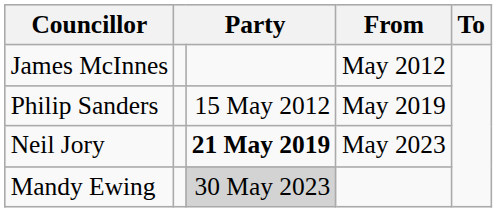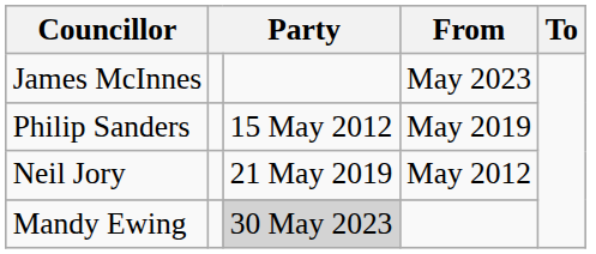James McInnes | From: May 2012 -> May 2023
Neil Jory | column 3: bold -> normal
Neil Jory | From: May 2023 -> May 2012
